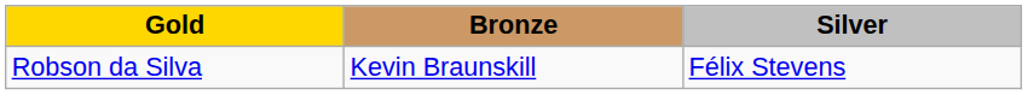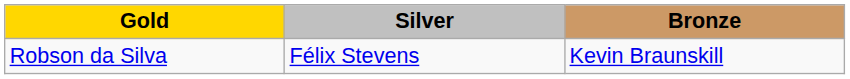columns swapped: Silver <-> Bronze
